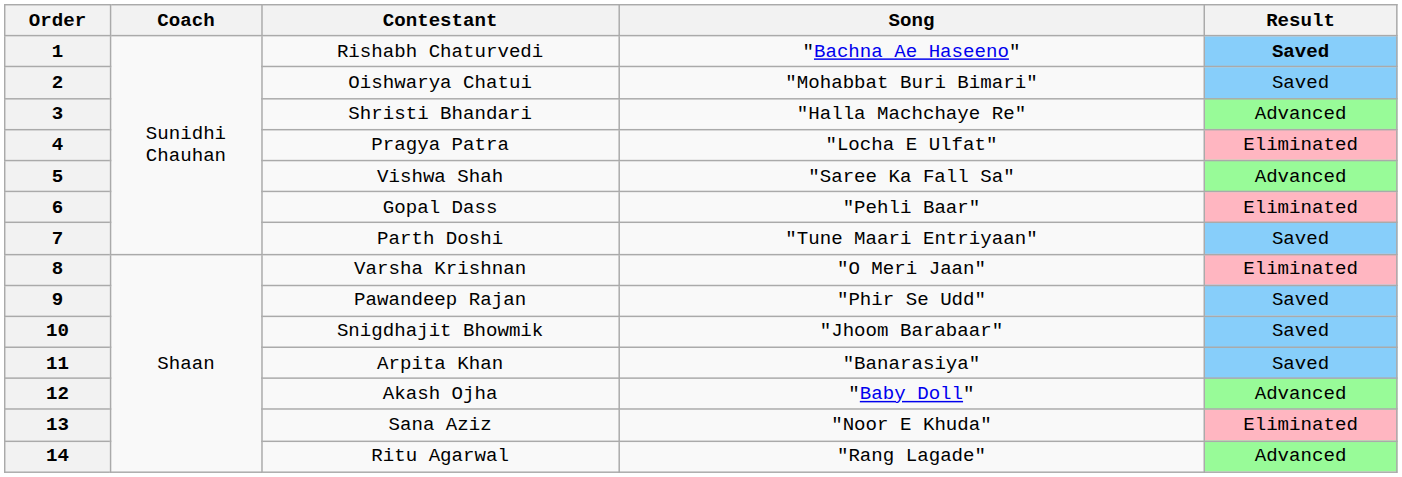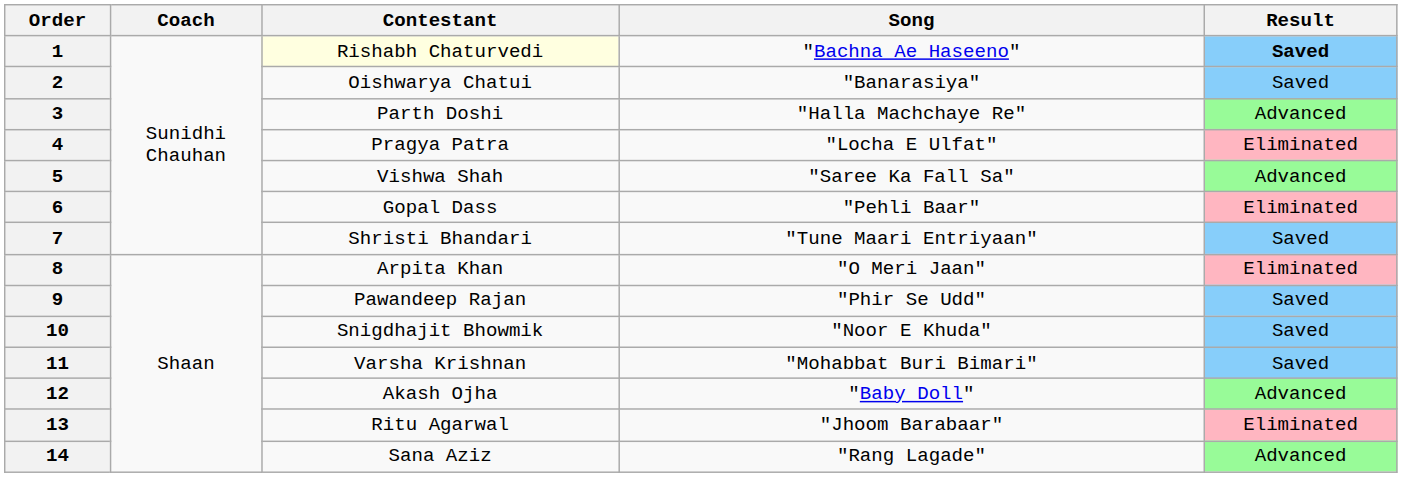1 | Contestant: no background -> lightyellow background
2 | Song: "Mohabbat Buri Bimari" -> "Banarasiya"
3 | Contestant: Shristi Bhandari -> Parth Doshi
7 | Contestant: Parth Doshi -> Shristi Bhandari
8 | Contestant: Varsha Krishnan -> Arpita Khan
10 | Song: "Jhoom Barabaar" -> "Noor E Khuda"
11 | Contestant: Arpita Khan -> Varsha Krishnan
11 | Song: "Banarasiya" -> "Mohabbat Buri Bimari"
13 | Contestant: Sana Aziz -> Ritu Agarwal
13 | Song: "Noor E Khuda" -> "Jhoom Barabaar"
14 | Contestant: Ritu Agarwal -> Sana Aziz
